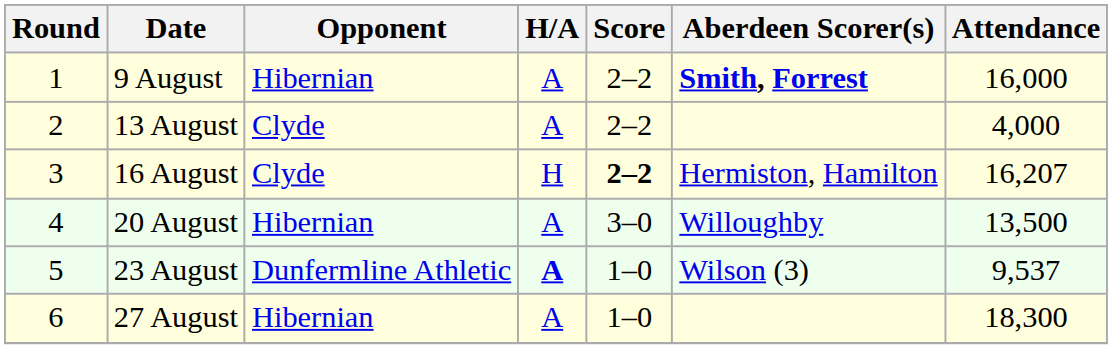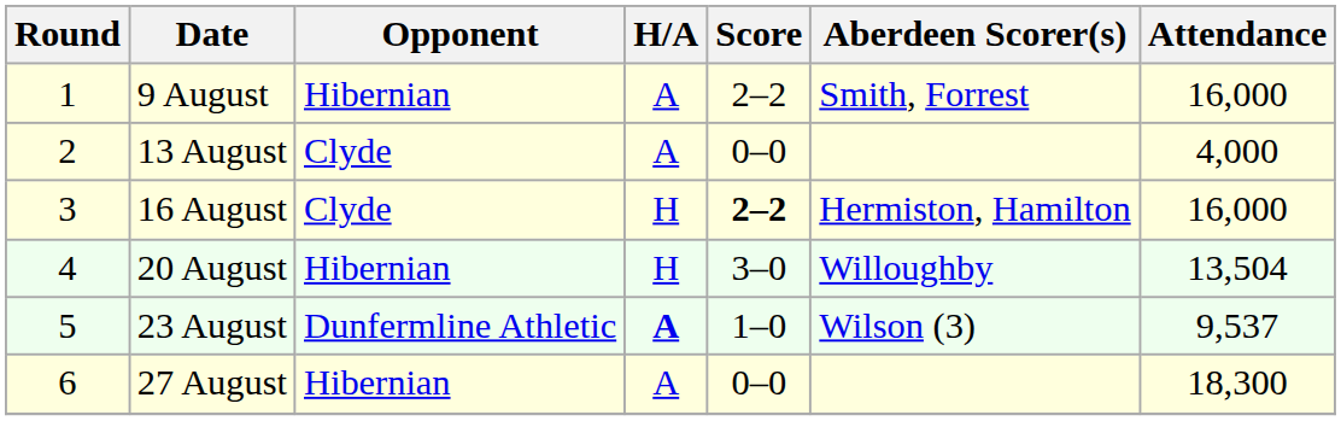9 August | Aberdeen Scorer(s): bold -> normal
13 August | Score: 2–2 -> 0–0
16 August | Attendance: 16,207 -> 16,000
20 August | H/A: A -> H
20 August | Attendance: 13,500 -> 13,504
27 August | Score: 1–0 -> 0–0
